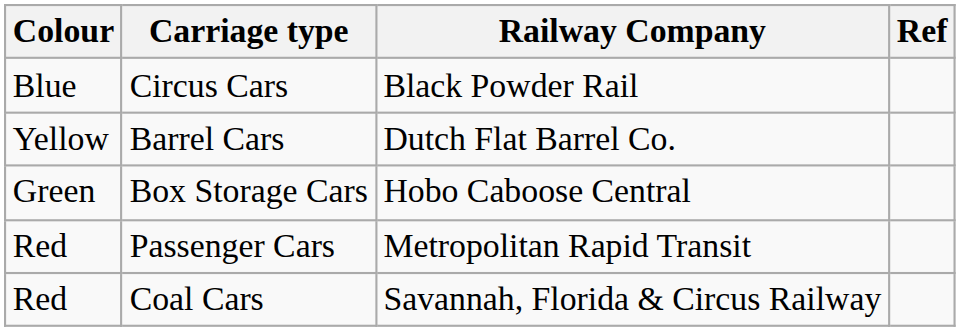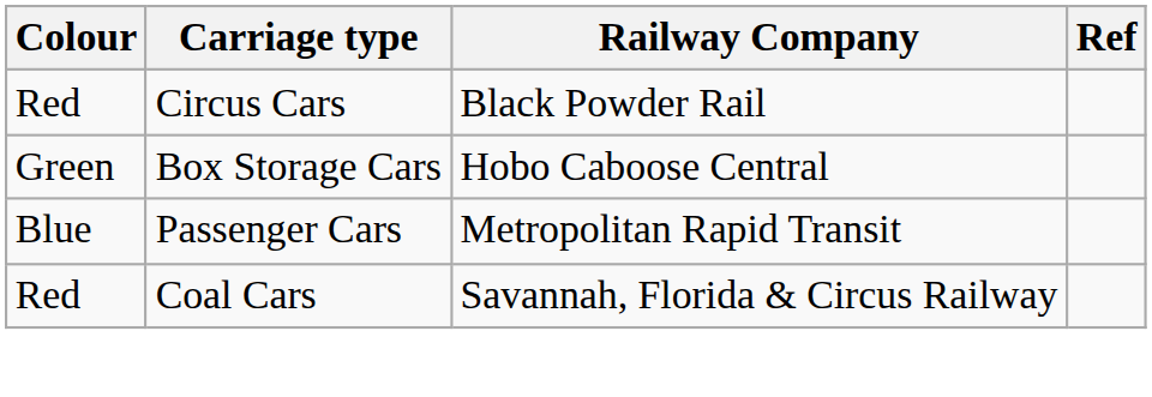Circus Cars | Colour: Blue -> Red
- row: Yellow | Barrel Cars | Dutch Flat Barrel Co.
Passenger Cars | Colour: Red -> Blue
